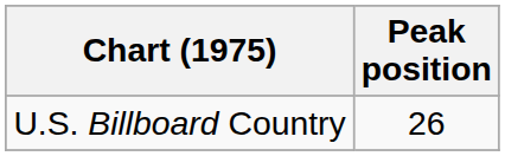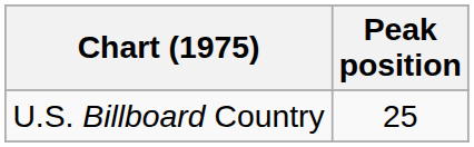U.S. Billboard Country | Peak position: 26 -> 25
